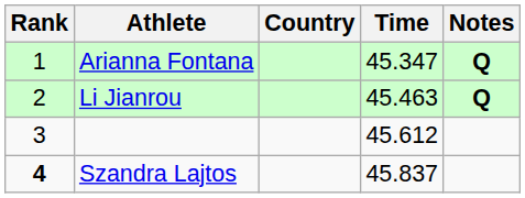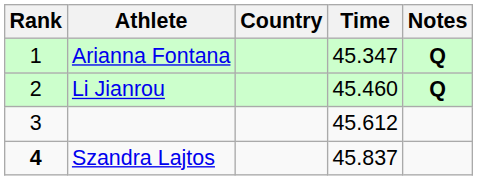Li Jianrou | Time: 45.463 -> 45.460
